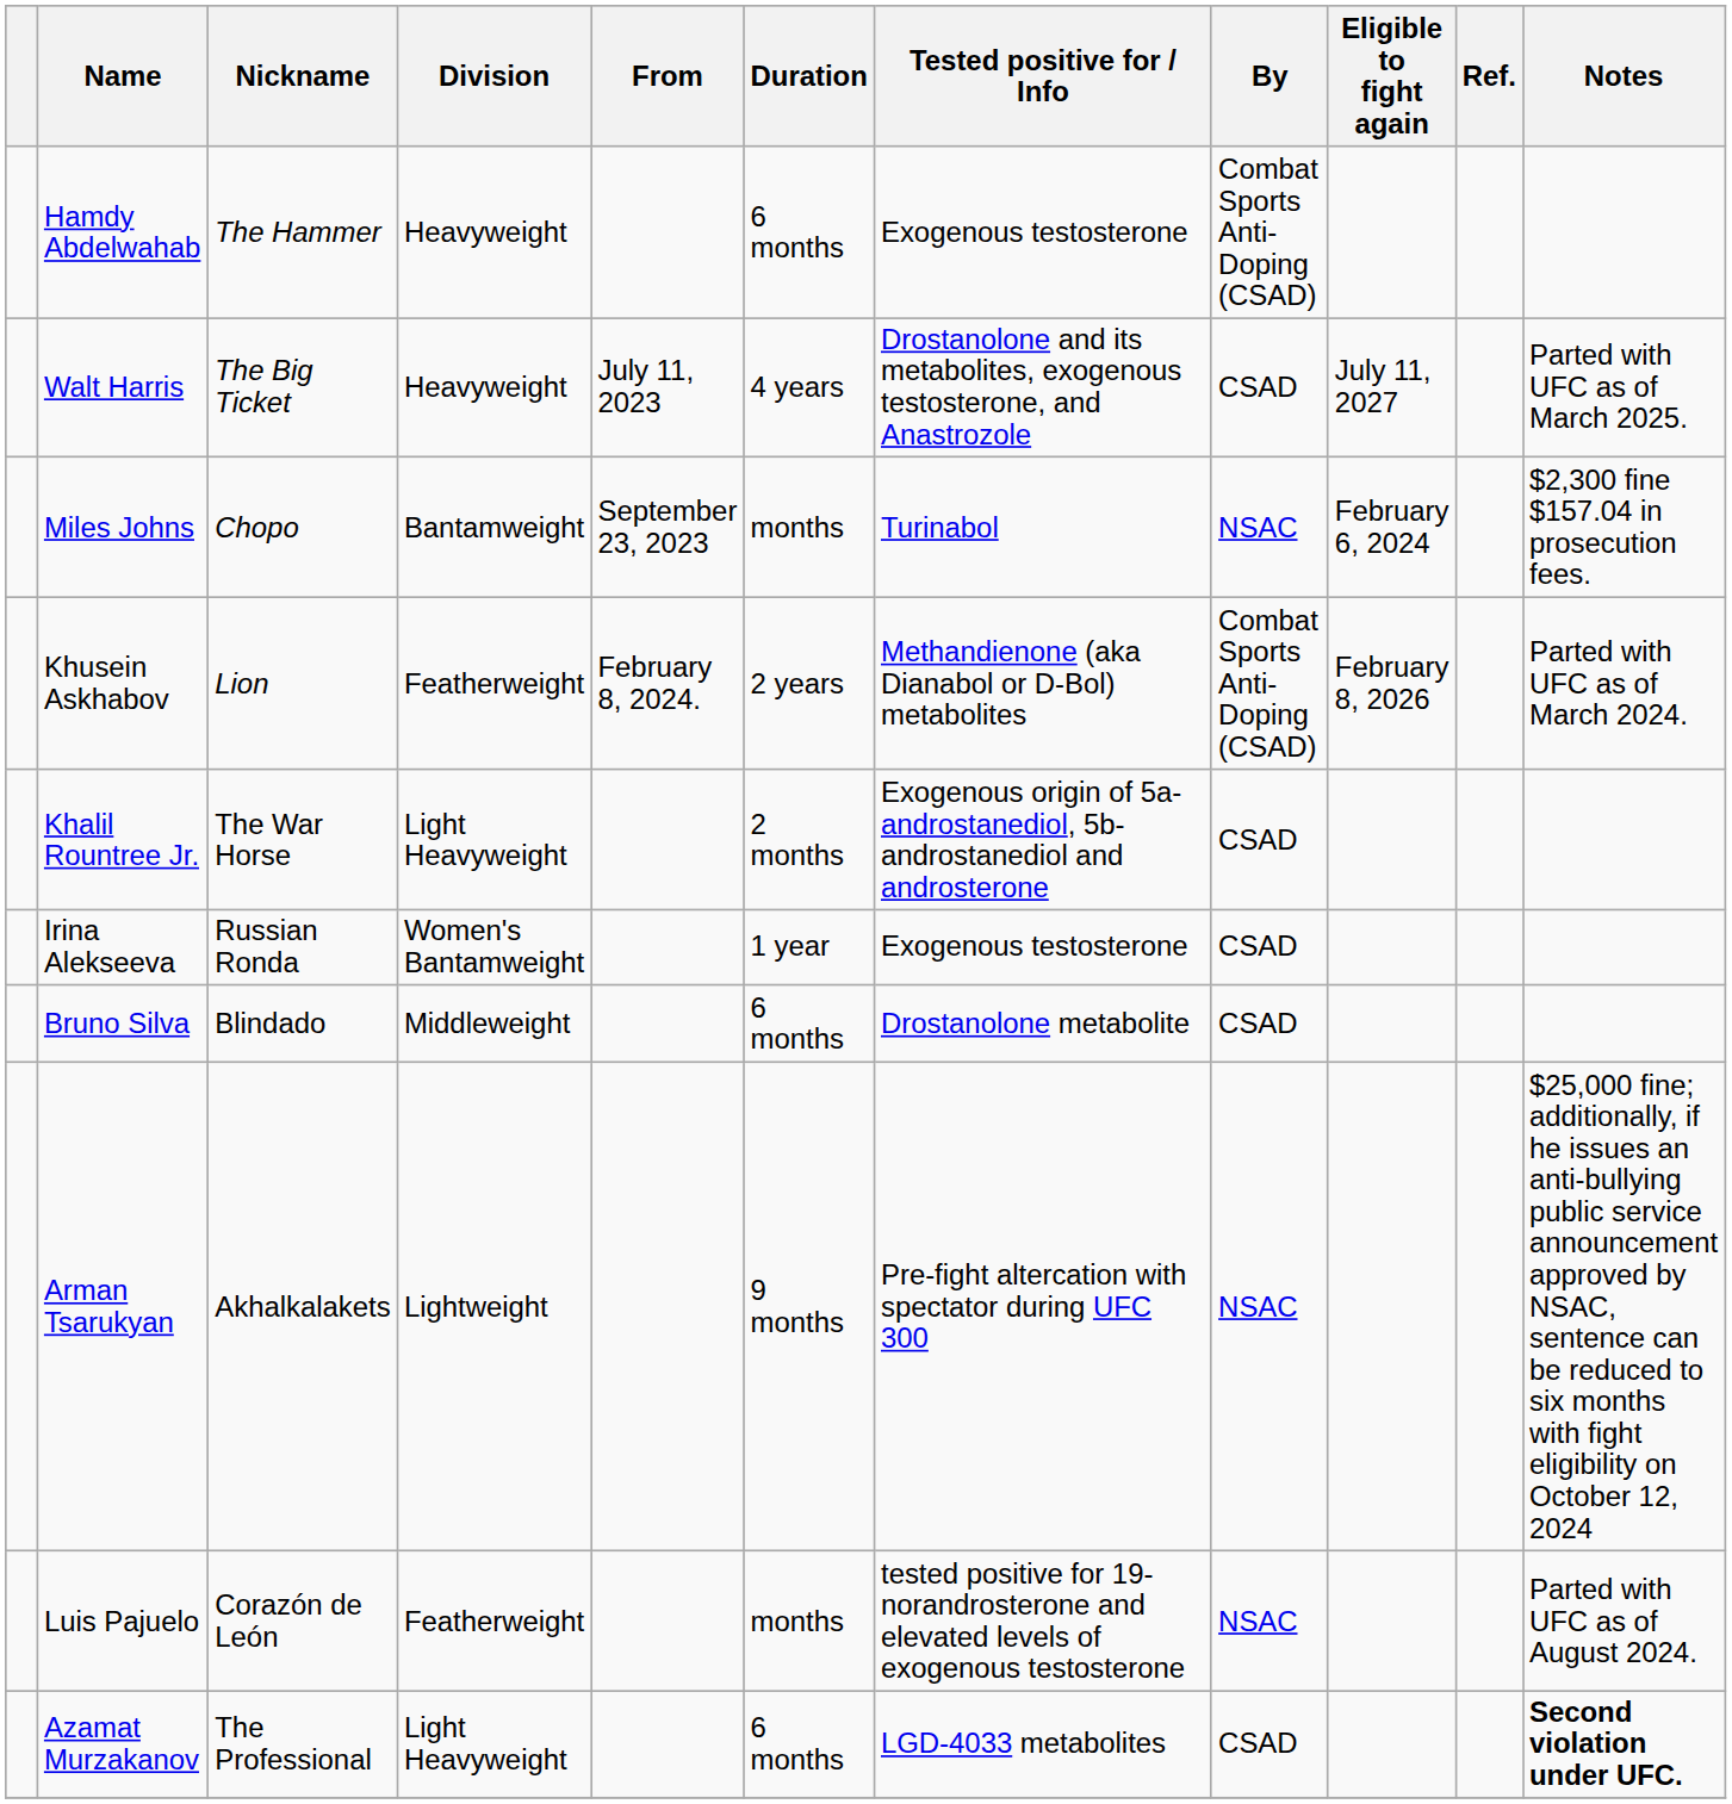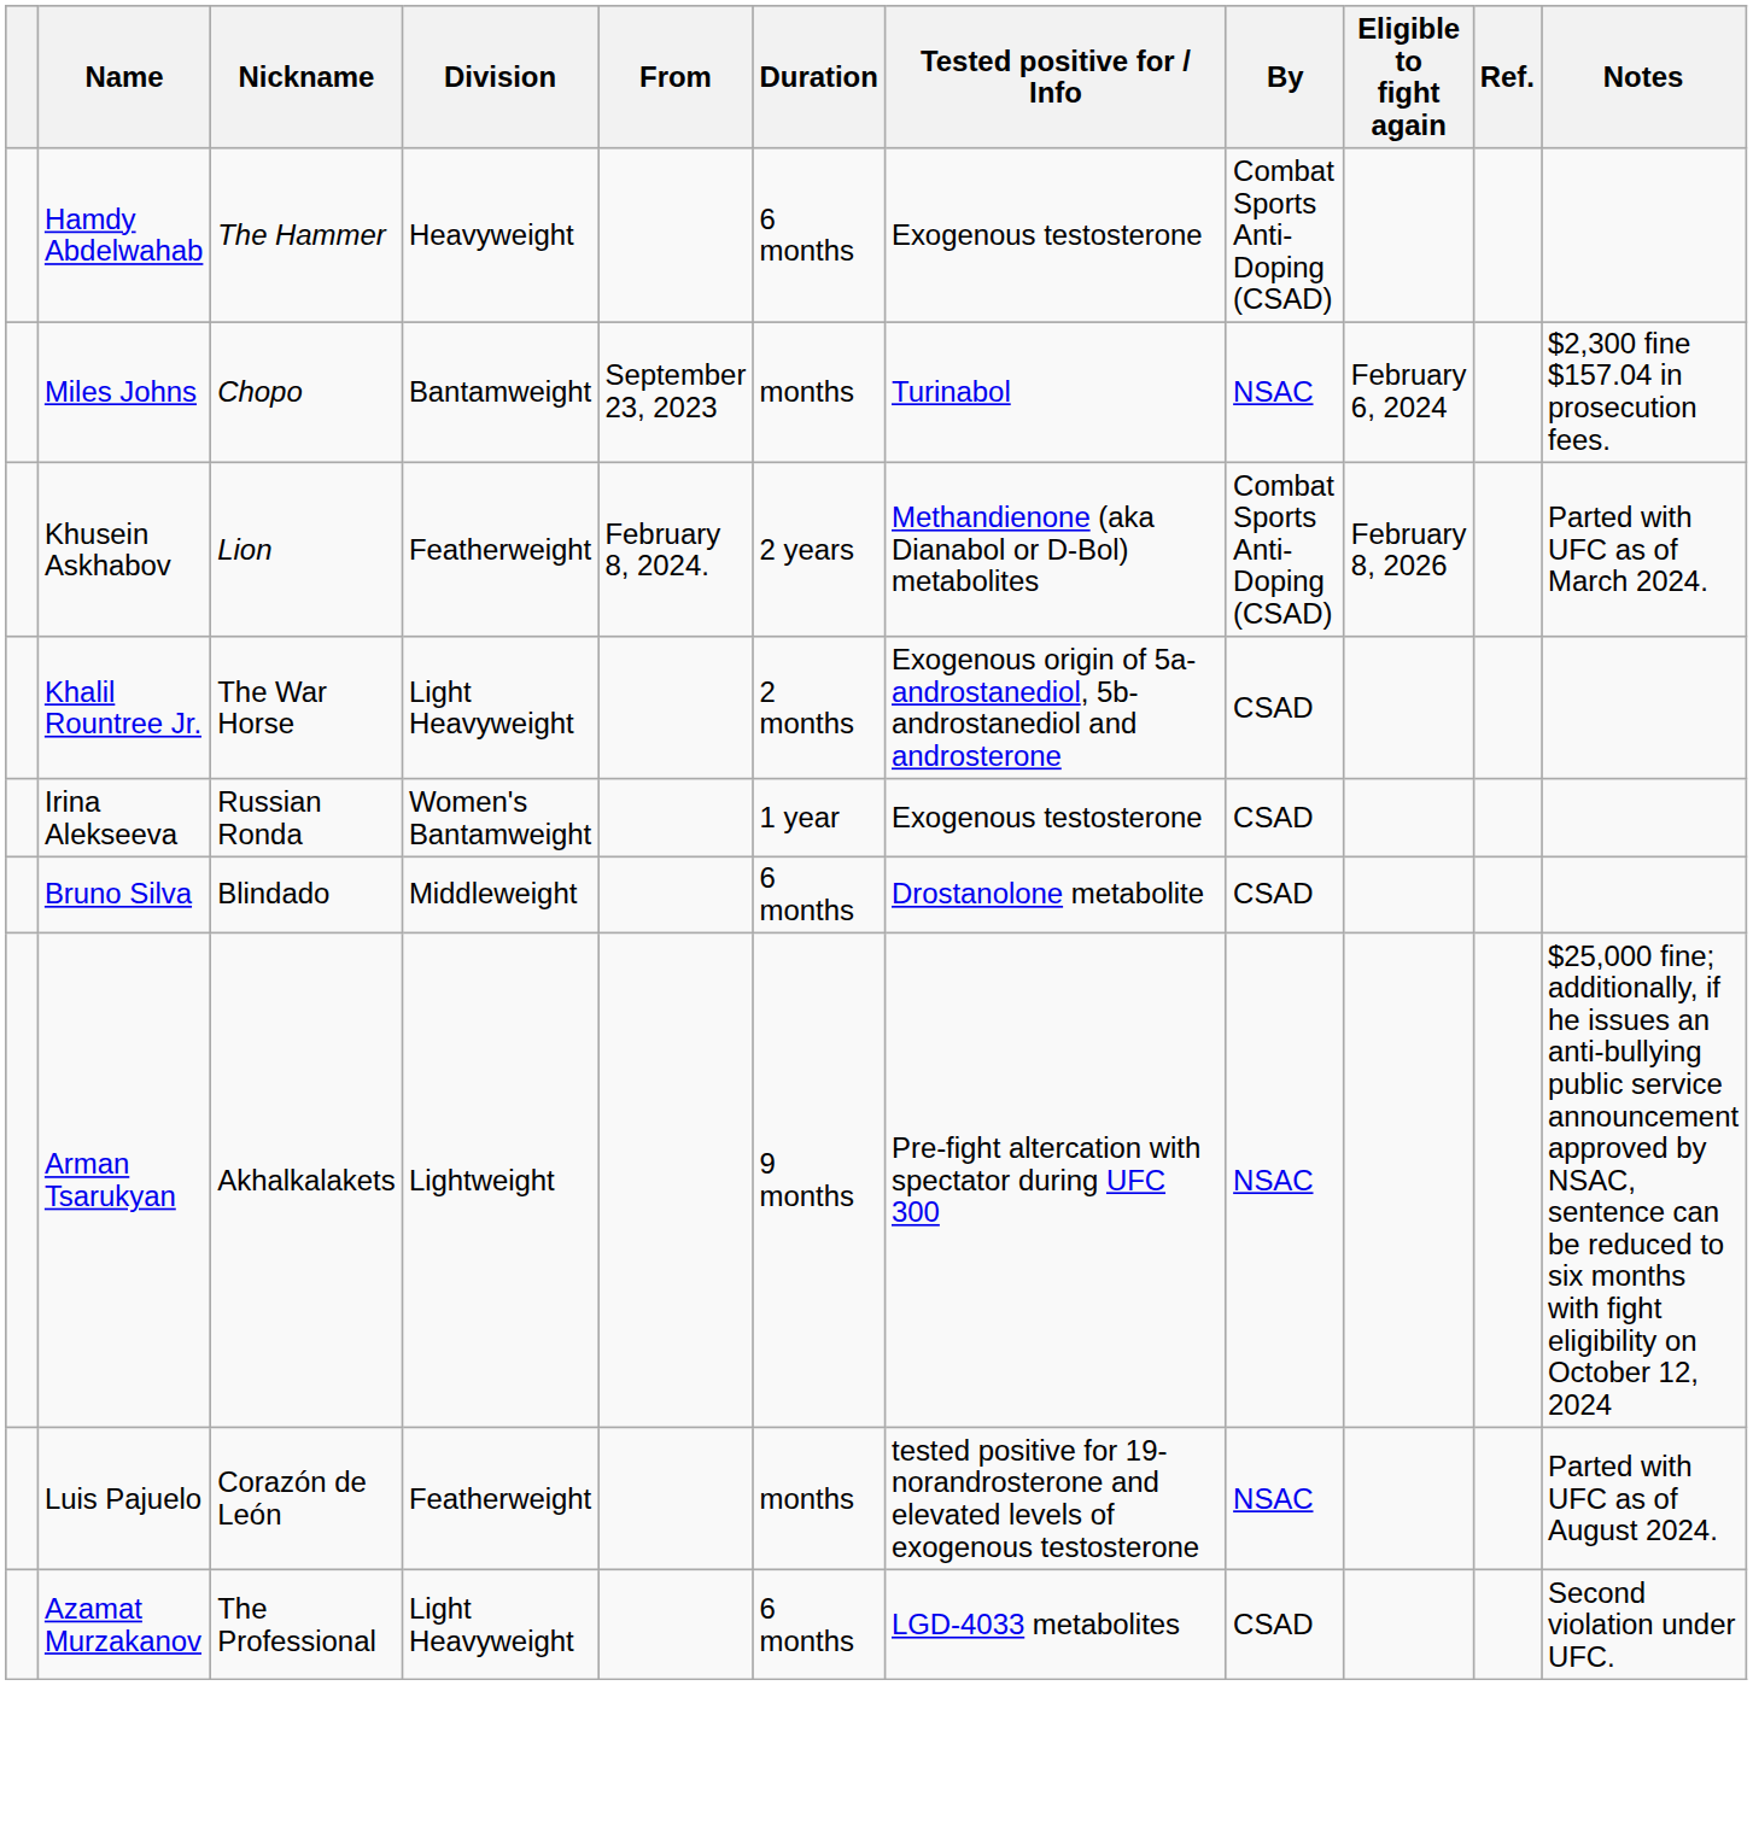- row: Walt Harris | The Big Ticket | Heavyweight | July 11, 2023 | 4 years | Drostanolone and its metabolites, exogenous testosterone, and Anastrozole | CSAD | July 11, 2027 | Parted with UFC as of March 2025.
Azamat Murzakanov | Notes: bold -> normal
